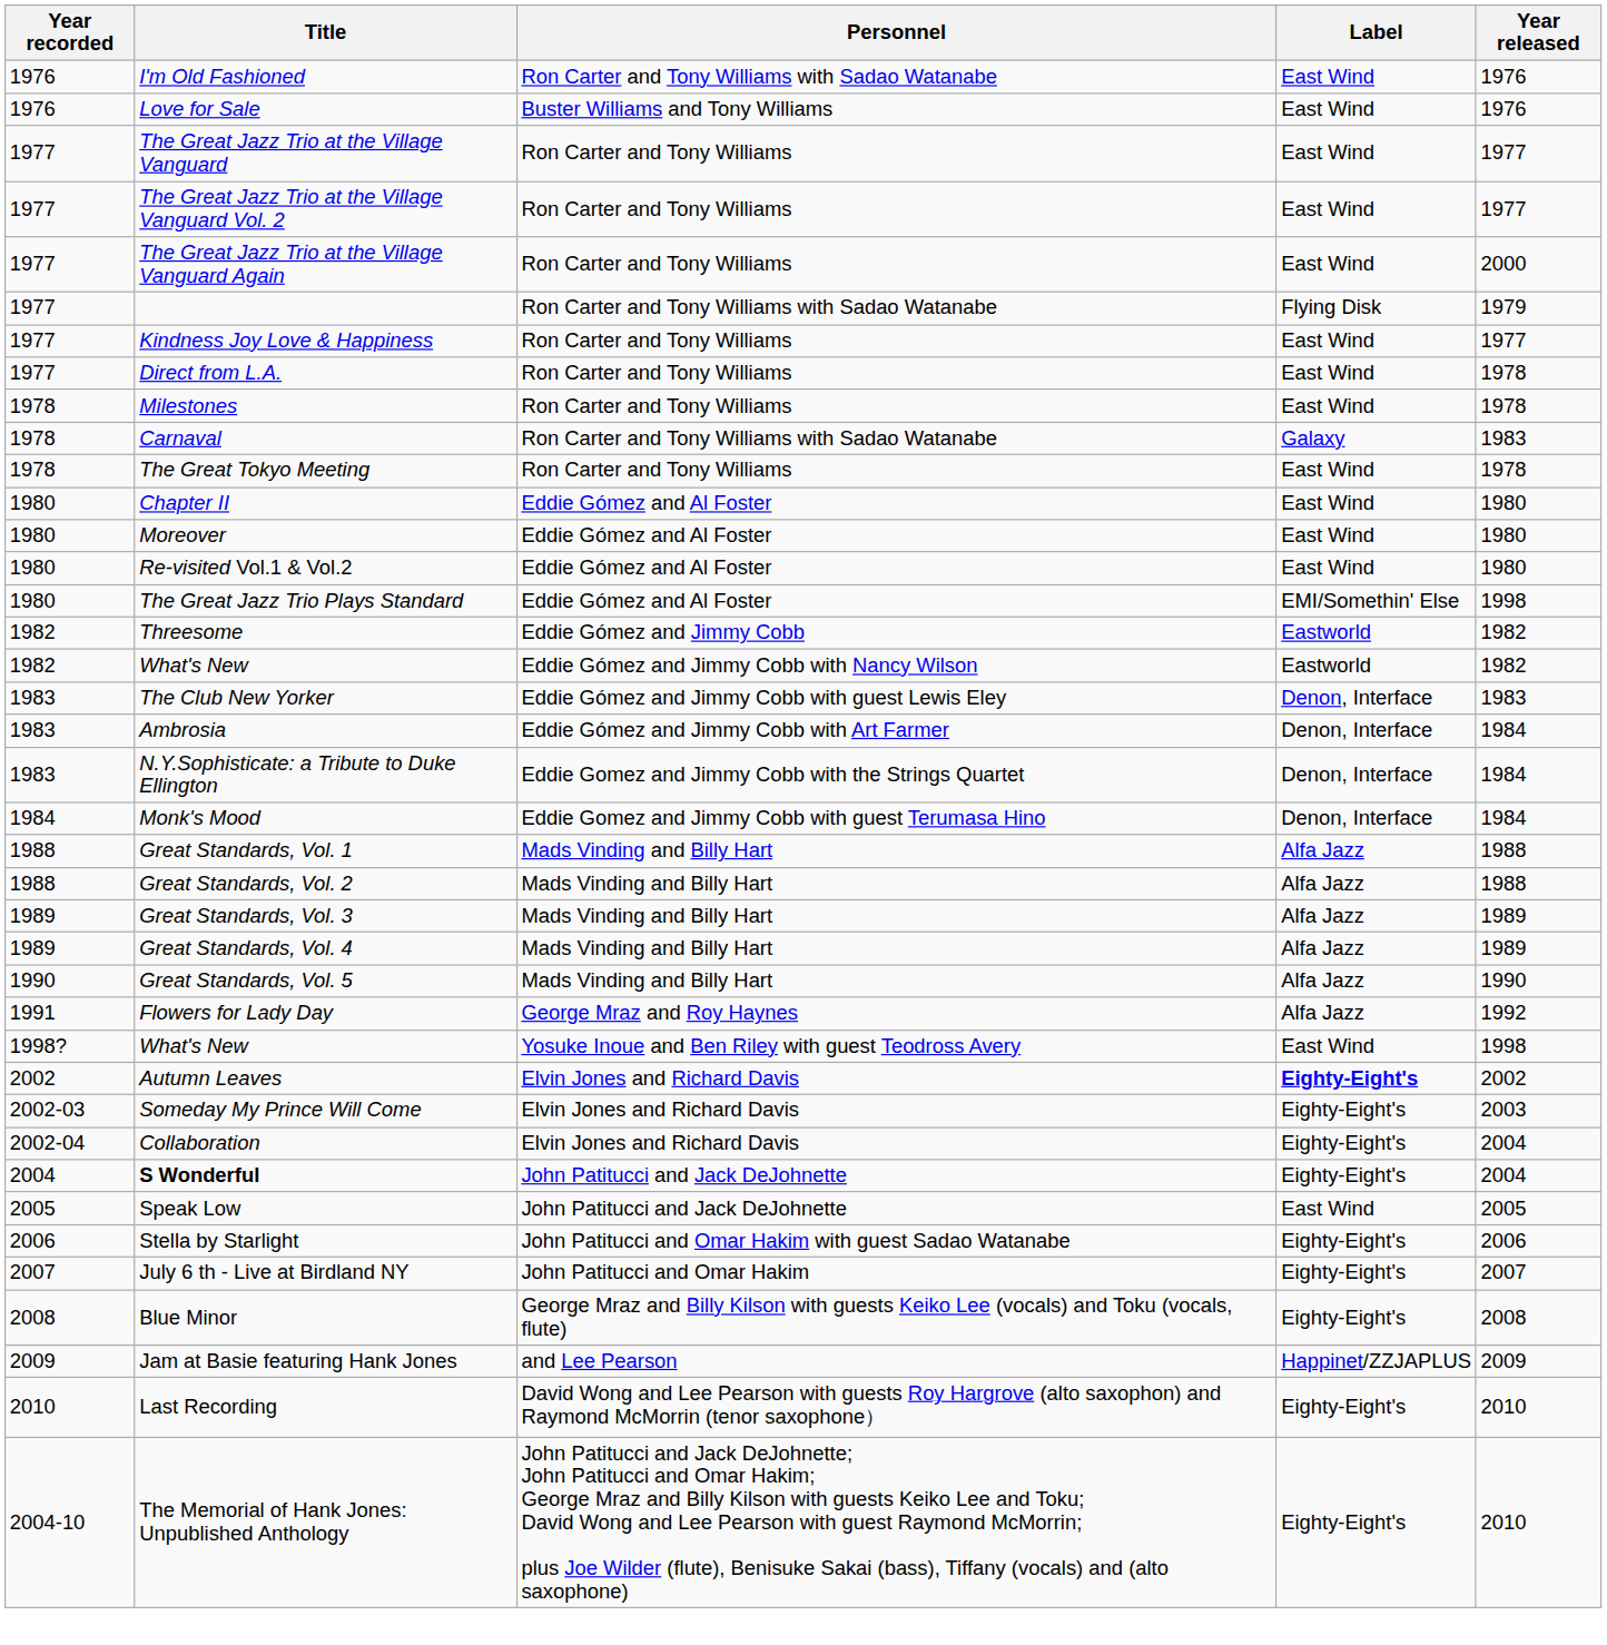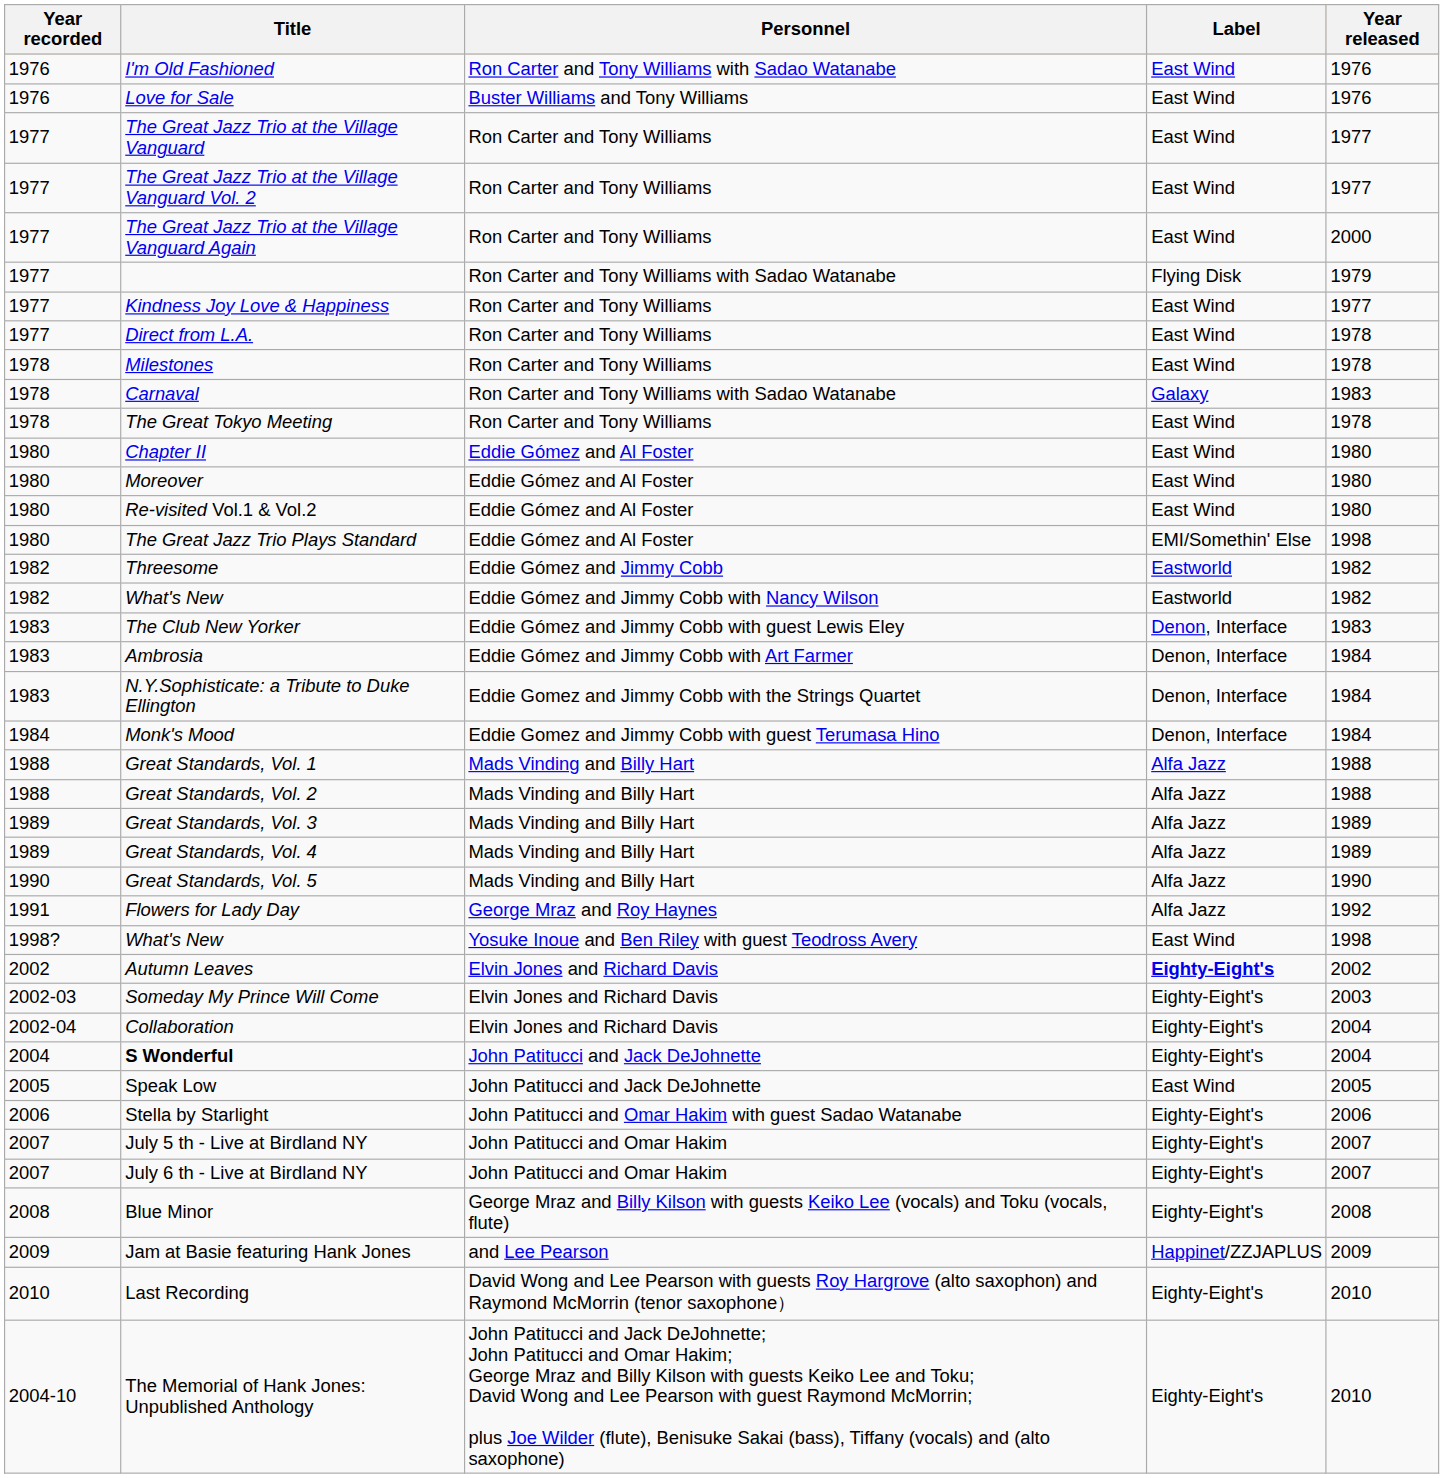+ row: 2007 | July 5 th - Live at Birdland NY | John Patitucci and Omar Hakim | Eighty-Eight's | 2007
